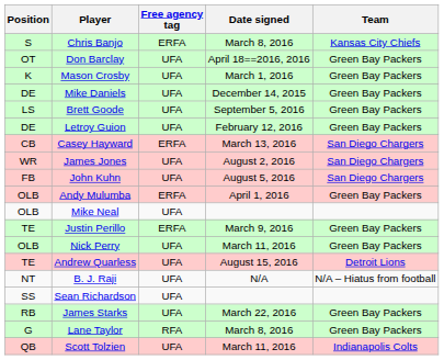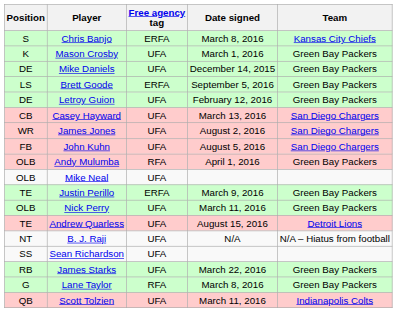- row: OT | Don Barclay | UFA | April 18==2016, 2016 | Green Bay Packers
Brett Goode | Free agency tag: UFA -> ERFA
Casey Hayward | Free agency tag: ERFA -> UFA
Andy Mulumba | Free agency tag: ERFA -> RFA
